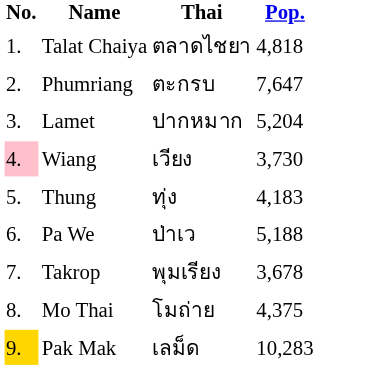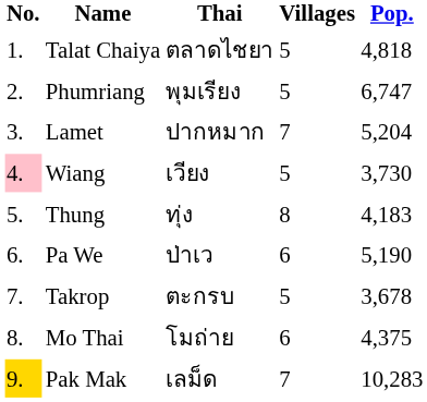+ column: Villages | 5 | 5 | 7 | 5 | 8 | 6 | 5 | 6 | 7
Phumriang | Thai: ตะกรบ -> พุมเรียง
Phumriang | Pop.: 7,647 -> 6,747
Pa We | Pop.: 5,188 -> 5,190
Takrop | Thai: พุมเรียง -> ตะกรบ
